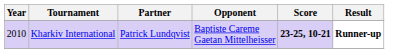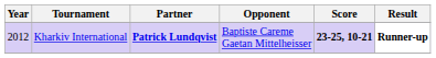Kharkiv International | Year: 2010 -> 2012
Kharkiv International | Partner: normal -> bold
